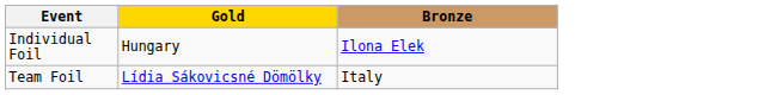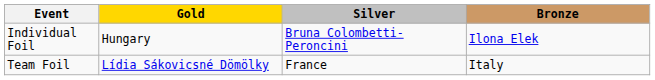+ column: Silver | Bruna Colombetti-Peroncini | France
